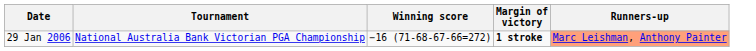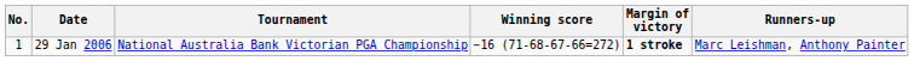+ column: No. | 1
29 Jan 2006 | Runners-up: lightsalmon background -> no background
